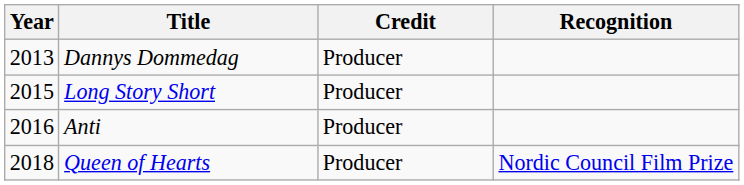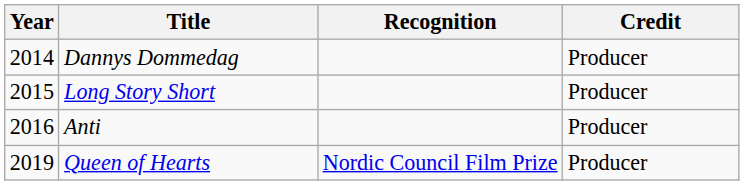columns swapped: Credit <-> Recognition
Dannys Dommedag | Year: 2013 -> 2014
Queen of Hearts | Year: 2018 -> 2019
